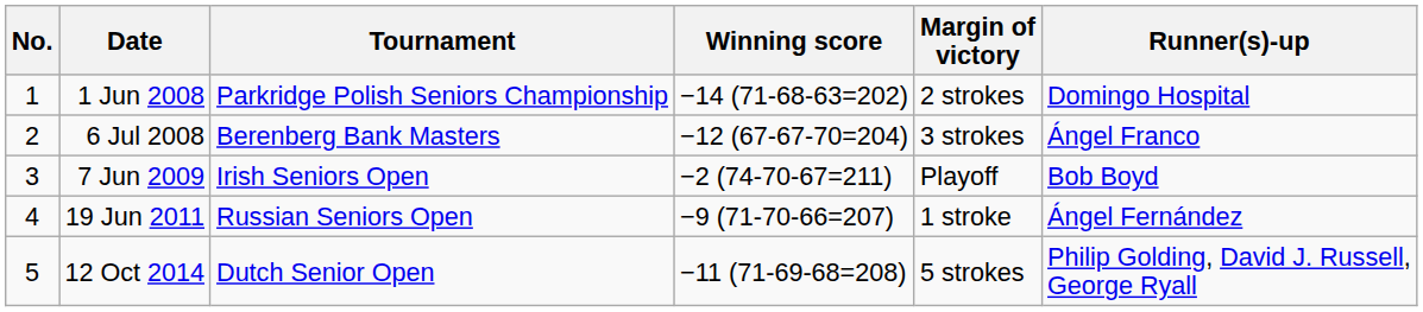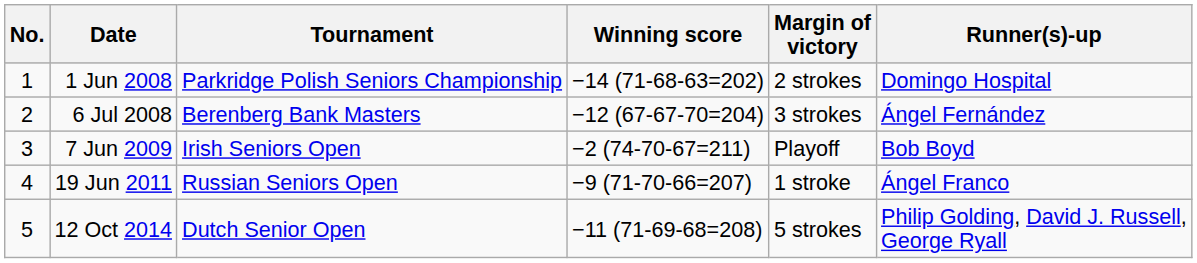6 Jul 2008 | Runner(s)-up: Ángel Franco -> Ángel Fernández
19 Jun 2011 | Runner(s)-up: Ángel Fernández -> Ángel Franco
